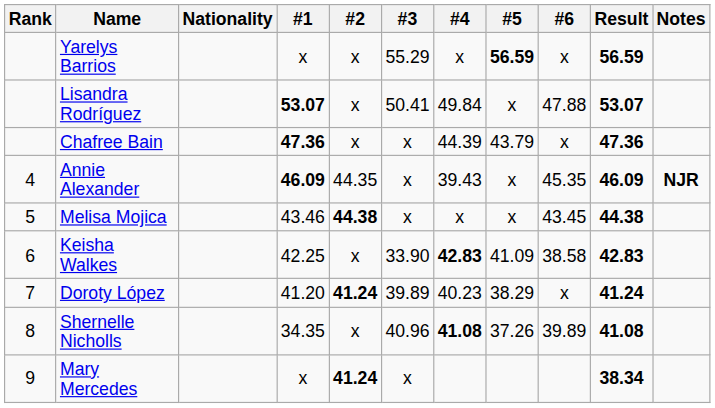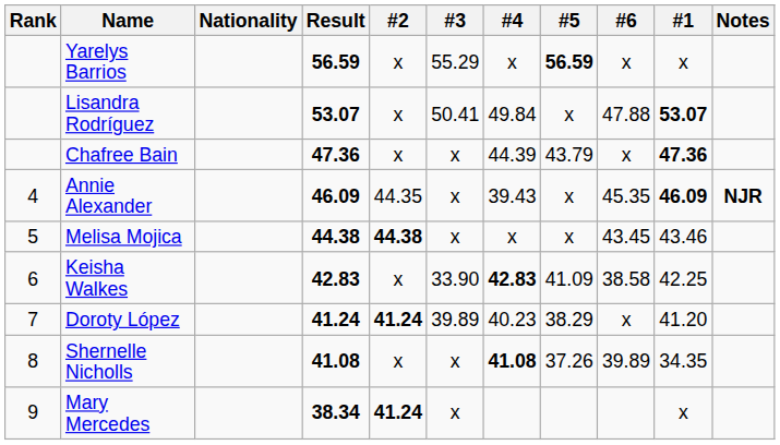columns swapped: #1 <-> Result
Shernelle Nicholls | #3: 40.96 -> x
